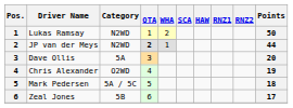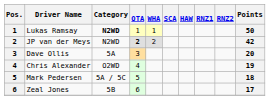Lukas Ramsay | Category: normal -> bold
Lukas Ramsay | WHA: 2 -> 1
JP van der Meys | WHA: 1 -> 2
JP van der Meys | Points: 44 -> 42
